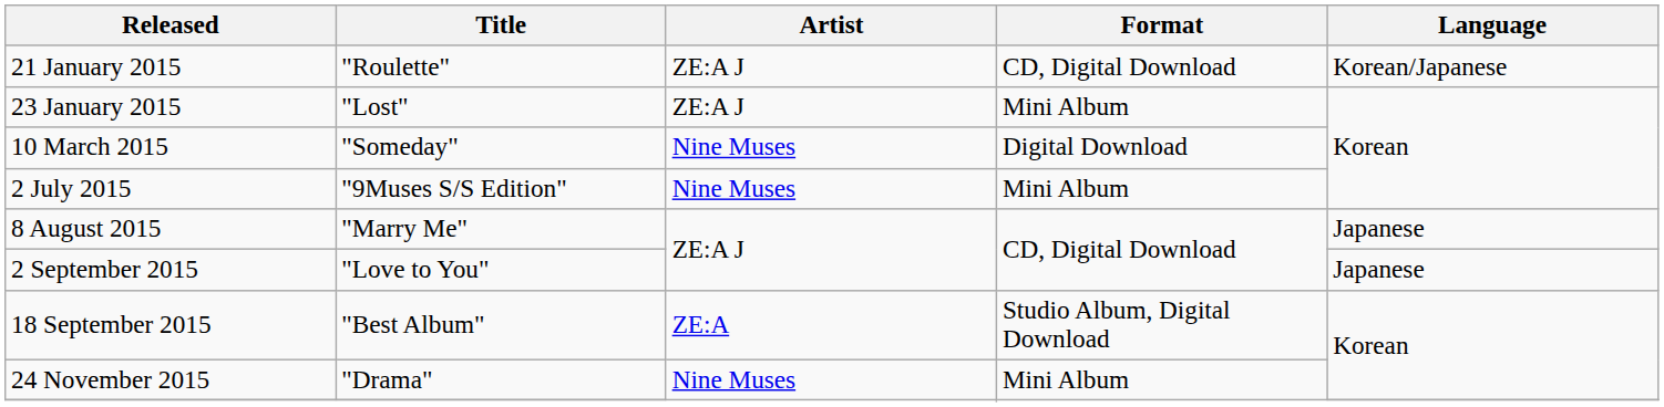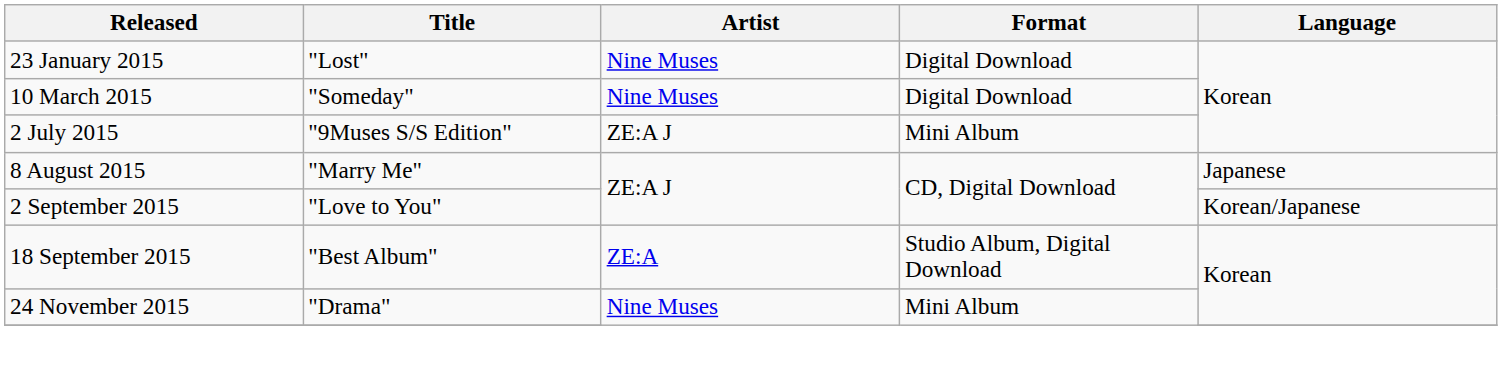- row: 21 January 2015 | "Roulette" | ZE:A J | CD, Digital Download | Korean/Japanese
23 January 2015 | Artist: ZE:A J -> Nine Muses
23 January 2015 | Format: Mini Album -> Digital Download
2 July 2015 | Artist: Nine Muses -> ZE:A J
2 September 2015 | Language: Japanese -> Korean/Japanese
